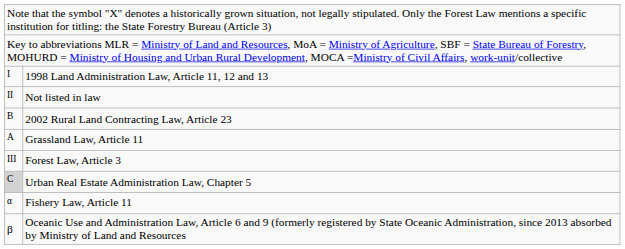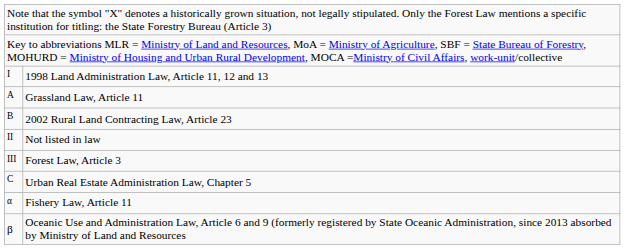rows swapped: Not listed in law <-> Grassland Law, Article 11
Urban Real Estate Administration Law, Chapter 5 | column 1: lightgrey background -> no background
